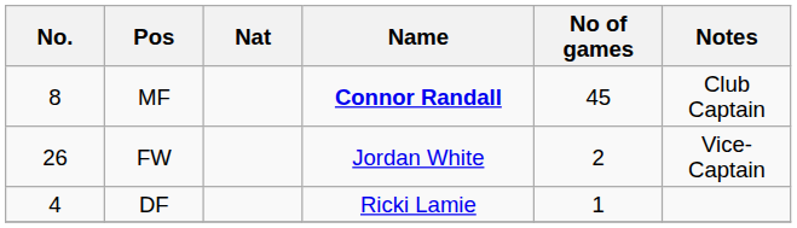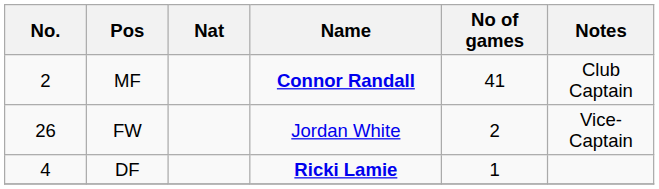MF | No.: 8 -> 2
MF | No of games: 45 -> 41
DF | Name: normal -> bold
